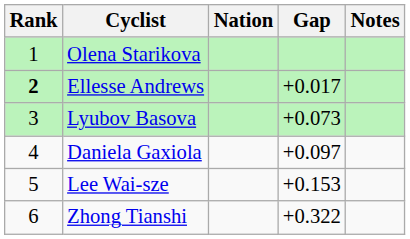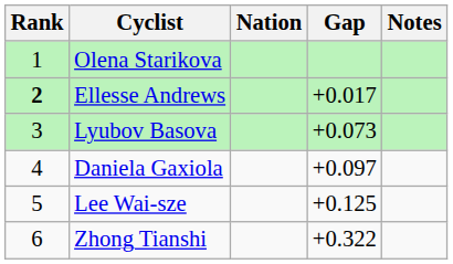Lee Wai-sze | Gap: +0.153 -> +0.125
